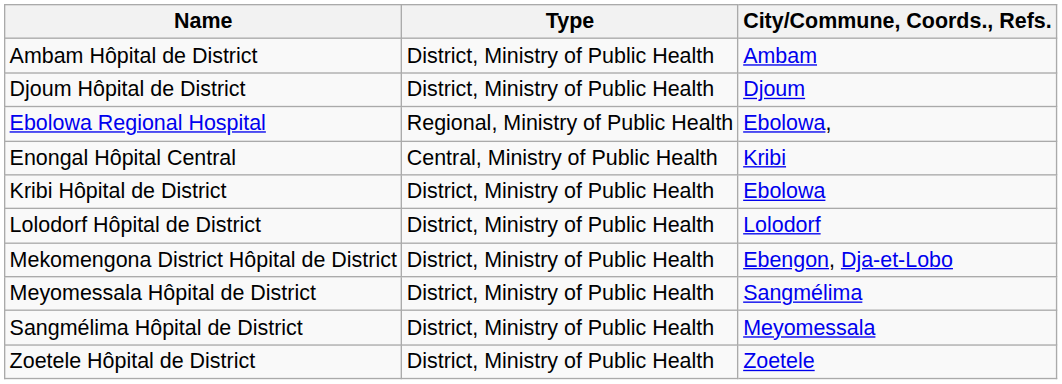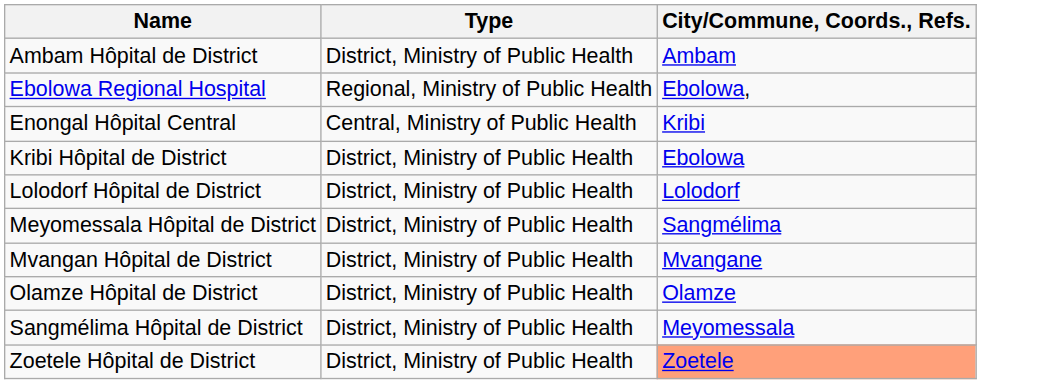- row: Djoum Hôpital de District | District, Ministry of Public Health | Djoum
- row: Mekomengona District Hôpital de District | District, Ministry of Public Health | Ebengon, Dja-et-Lobo
+ row: Mvangan Hôpital de District | District, Ministry of Public Health | Mvangane
+ row: Olamze Hôpital de District | District, Ministry of Public Health | Olamze
Zoetele Hôpital de District | City/Commune, Coords., Refs.: no background -> lightsalmon background
